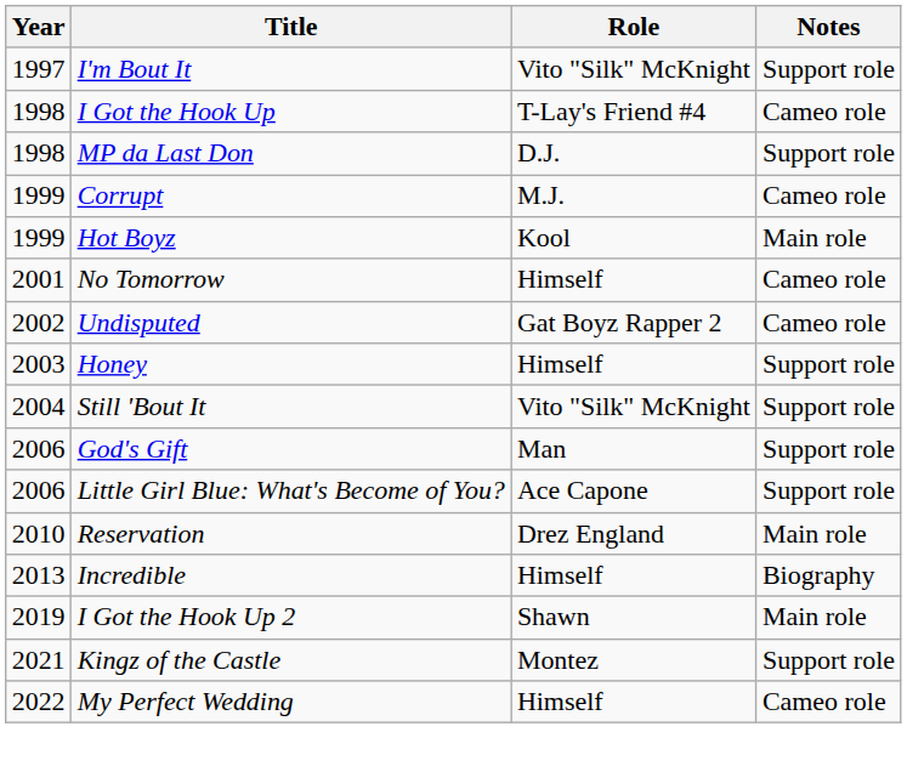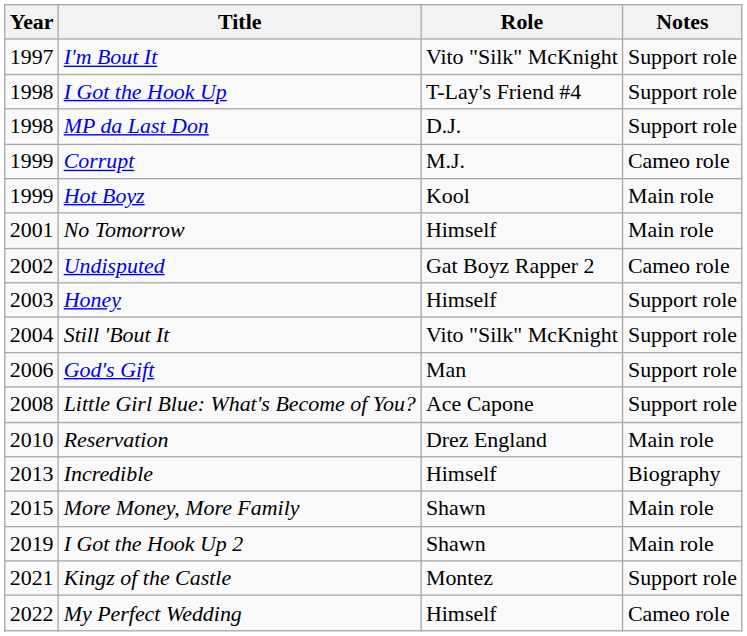I Got the Hook Up | Notes: Cameo role -> Support role
No Tomorrow | Notes: Cameo role -> Main role
Little Girl Blue: What's Become of You? | Year: 2006 -> 2008
+ row: 2015 | More Money, More Family | Shawn | Main role
